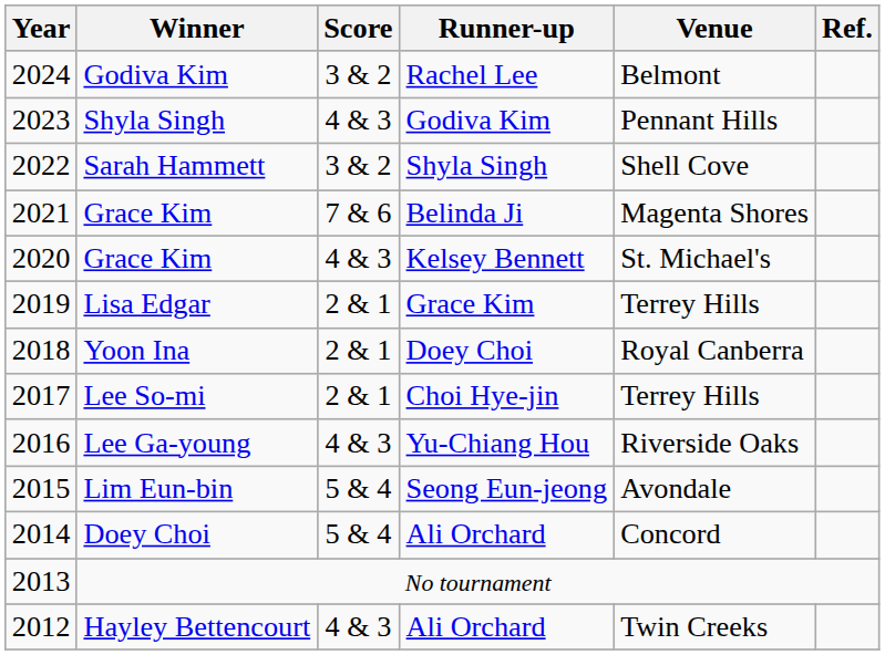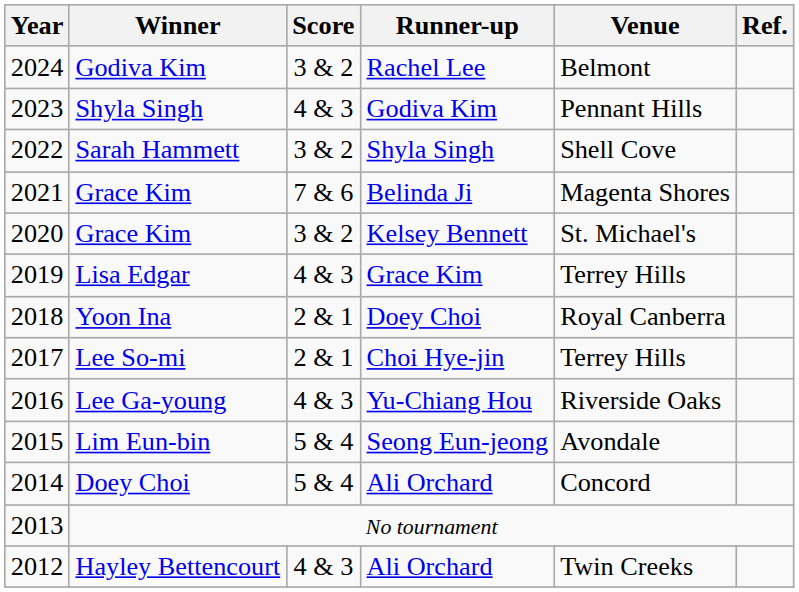Grace Kim / Kelsey Bennett | Score: 4 & 3 -> 3 & 2
Lisa Edgar | Score: 2 & 1 -> 4 & 3
